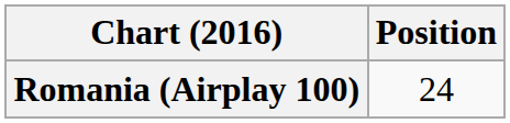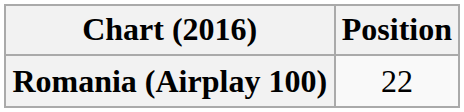Romania (Airplay 100) | Position: 24 -> 22
